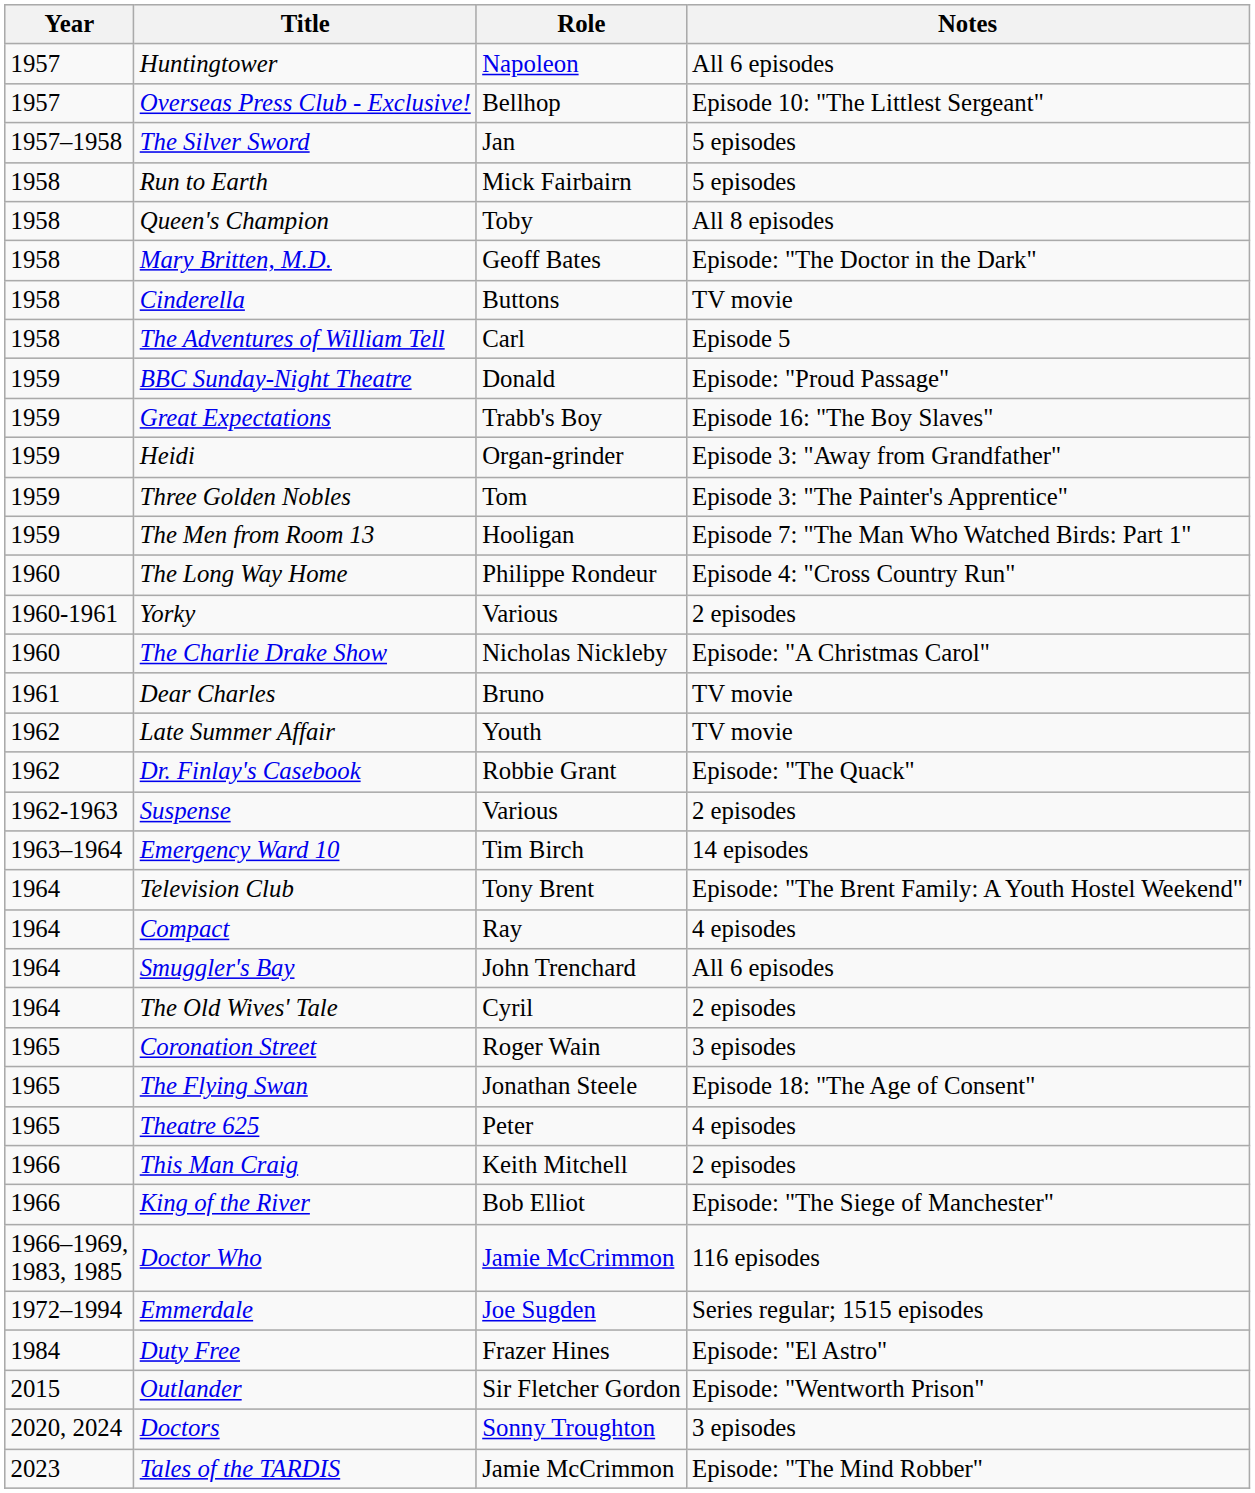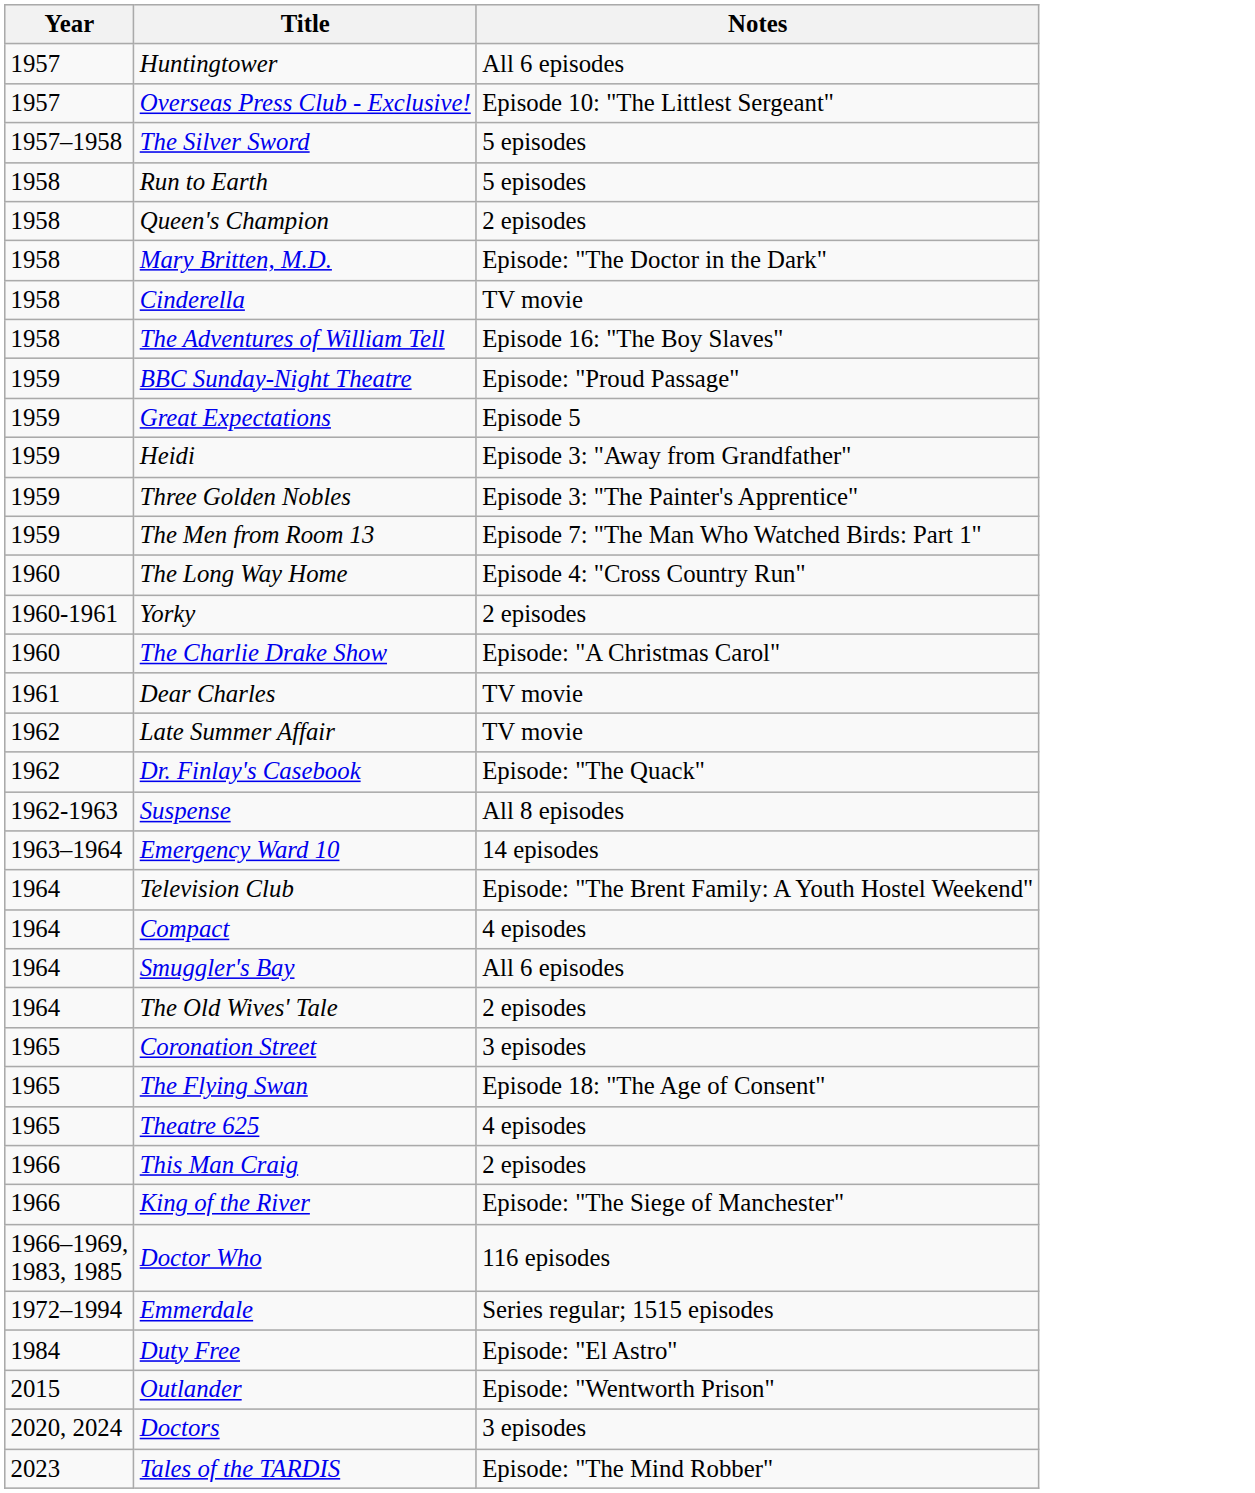- column: Role | Napoleon | Bellhop | Jan | Mick Fairbairn | Toby | Geoff Bates | Buttons | Carl | Donald | Trabb's Boy | Organ-grinder | Tom | Hooligan | Philippe Rondeur | Various | Nicholas Nickleby | Bruno | Youth | Robbie Grant | Various | Tim Birch | Tony Brent | Ray | John Trenchard | Cyril | Roger Wain | Jonathan Steele | Peter | Keith Mitchell | Bob Elliot | Jamie McCrimmon | Joe Sugden | Frazer Hines | Sir Fletcher Gordon | Sonny Troughton | Jamie McCrimmon
Queen's Champion | Notes: All 8 episodes -> 2 episodes
The Adventures of William Tell | Notes: Episode 5 -> Episode 16: "The Boy Slaves"
Great Expectations | Notes: Episode 16: "The Boy Slaves" -> Episode 5
Suspense | Notes: 2 episodes -> All 8 episodes
